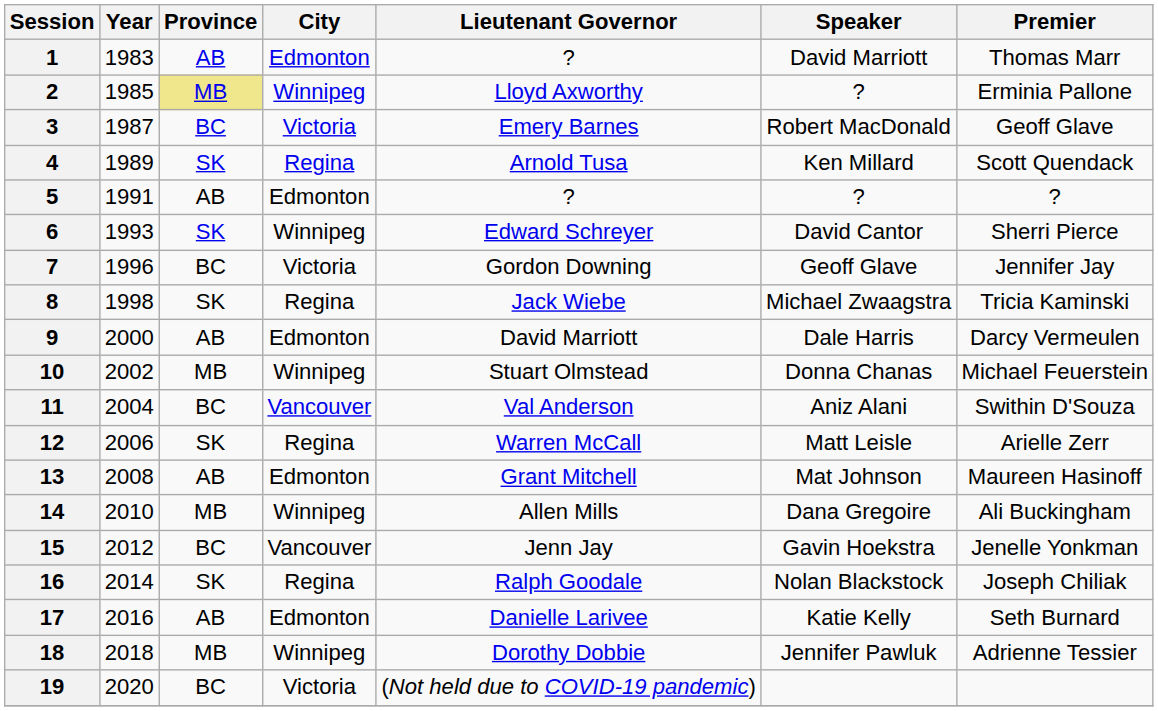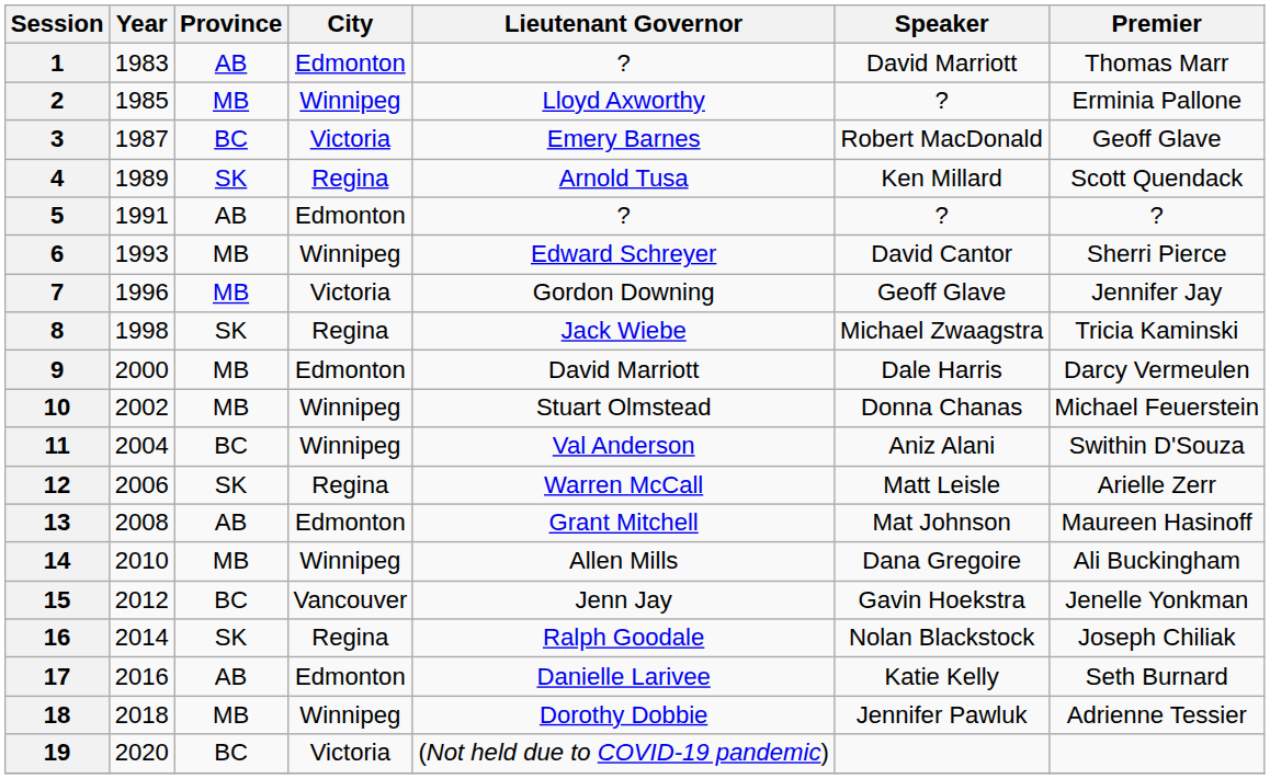2 | Province: khaki background -> no background
6 | Province: SK -> MB
7 | Province: BC -> MB
9 | Province: AB -> MB
11 | City: Vancouver -> Winnipeg
